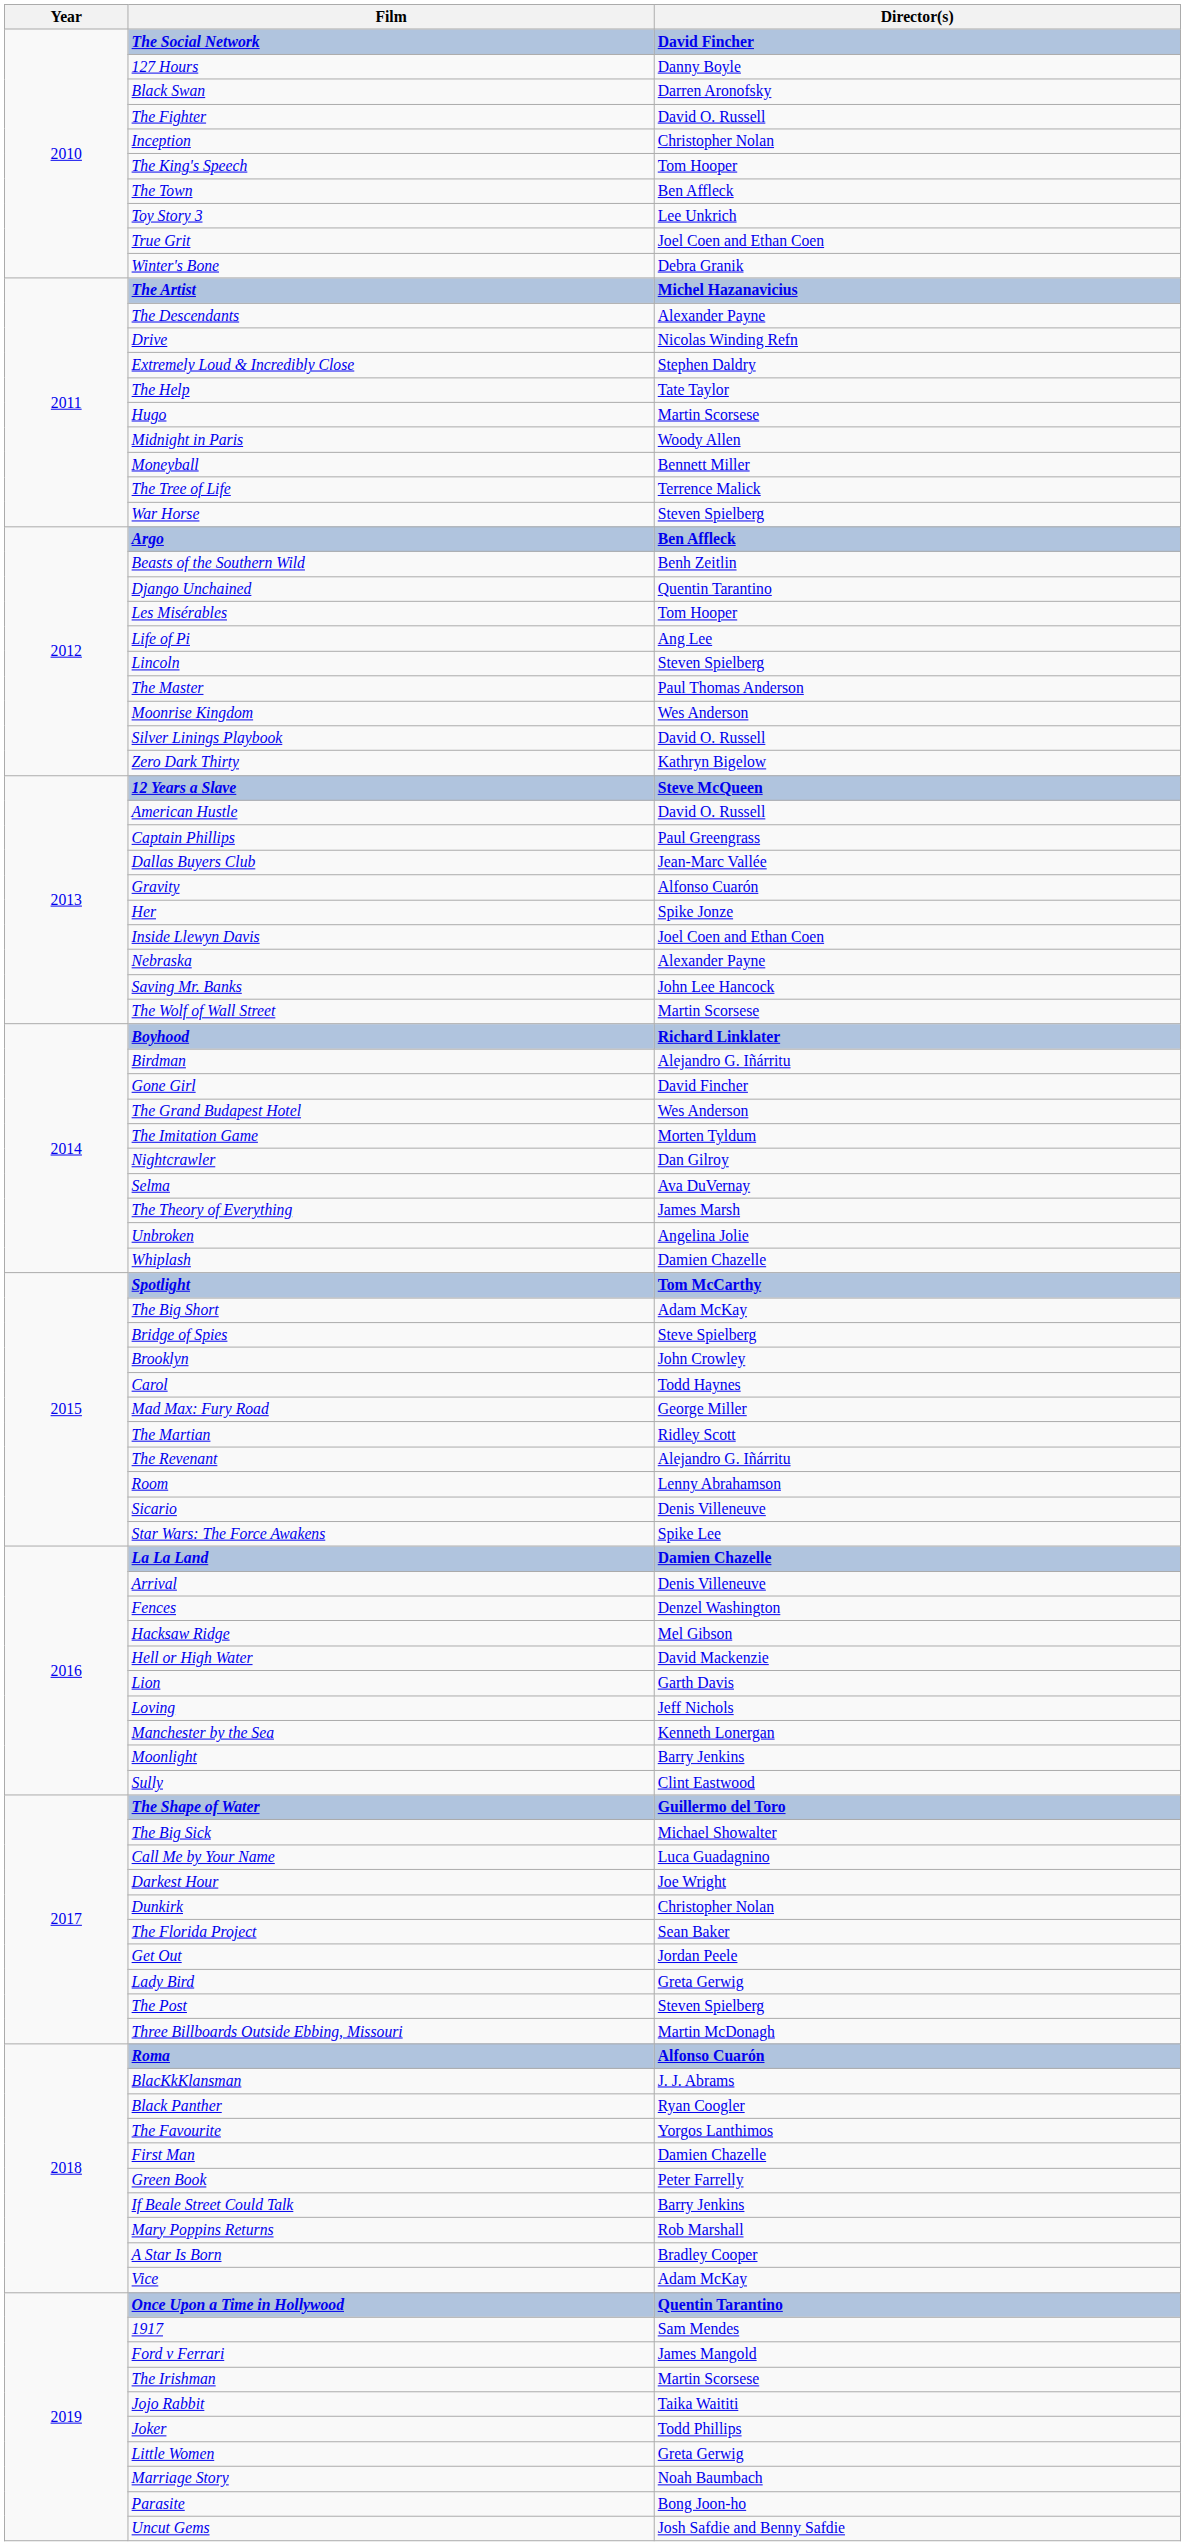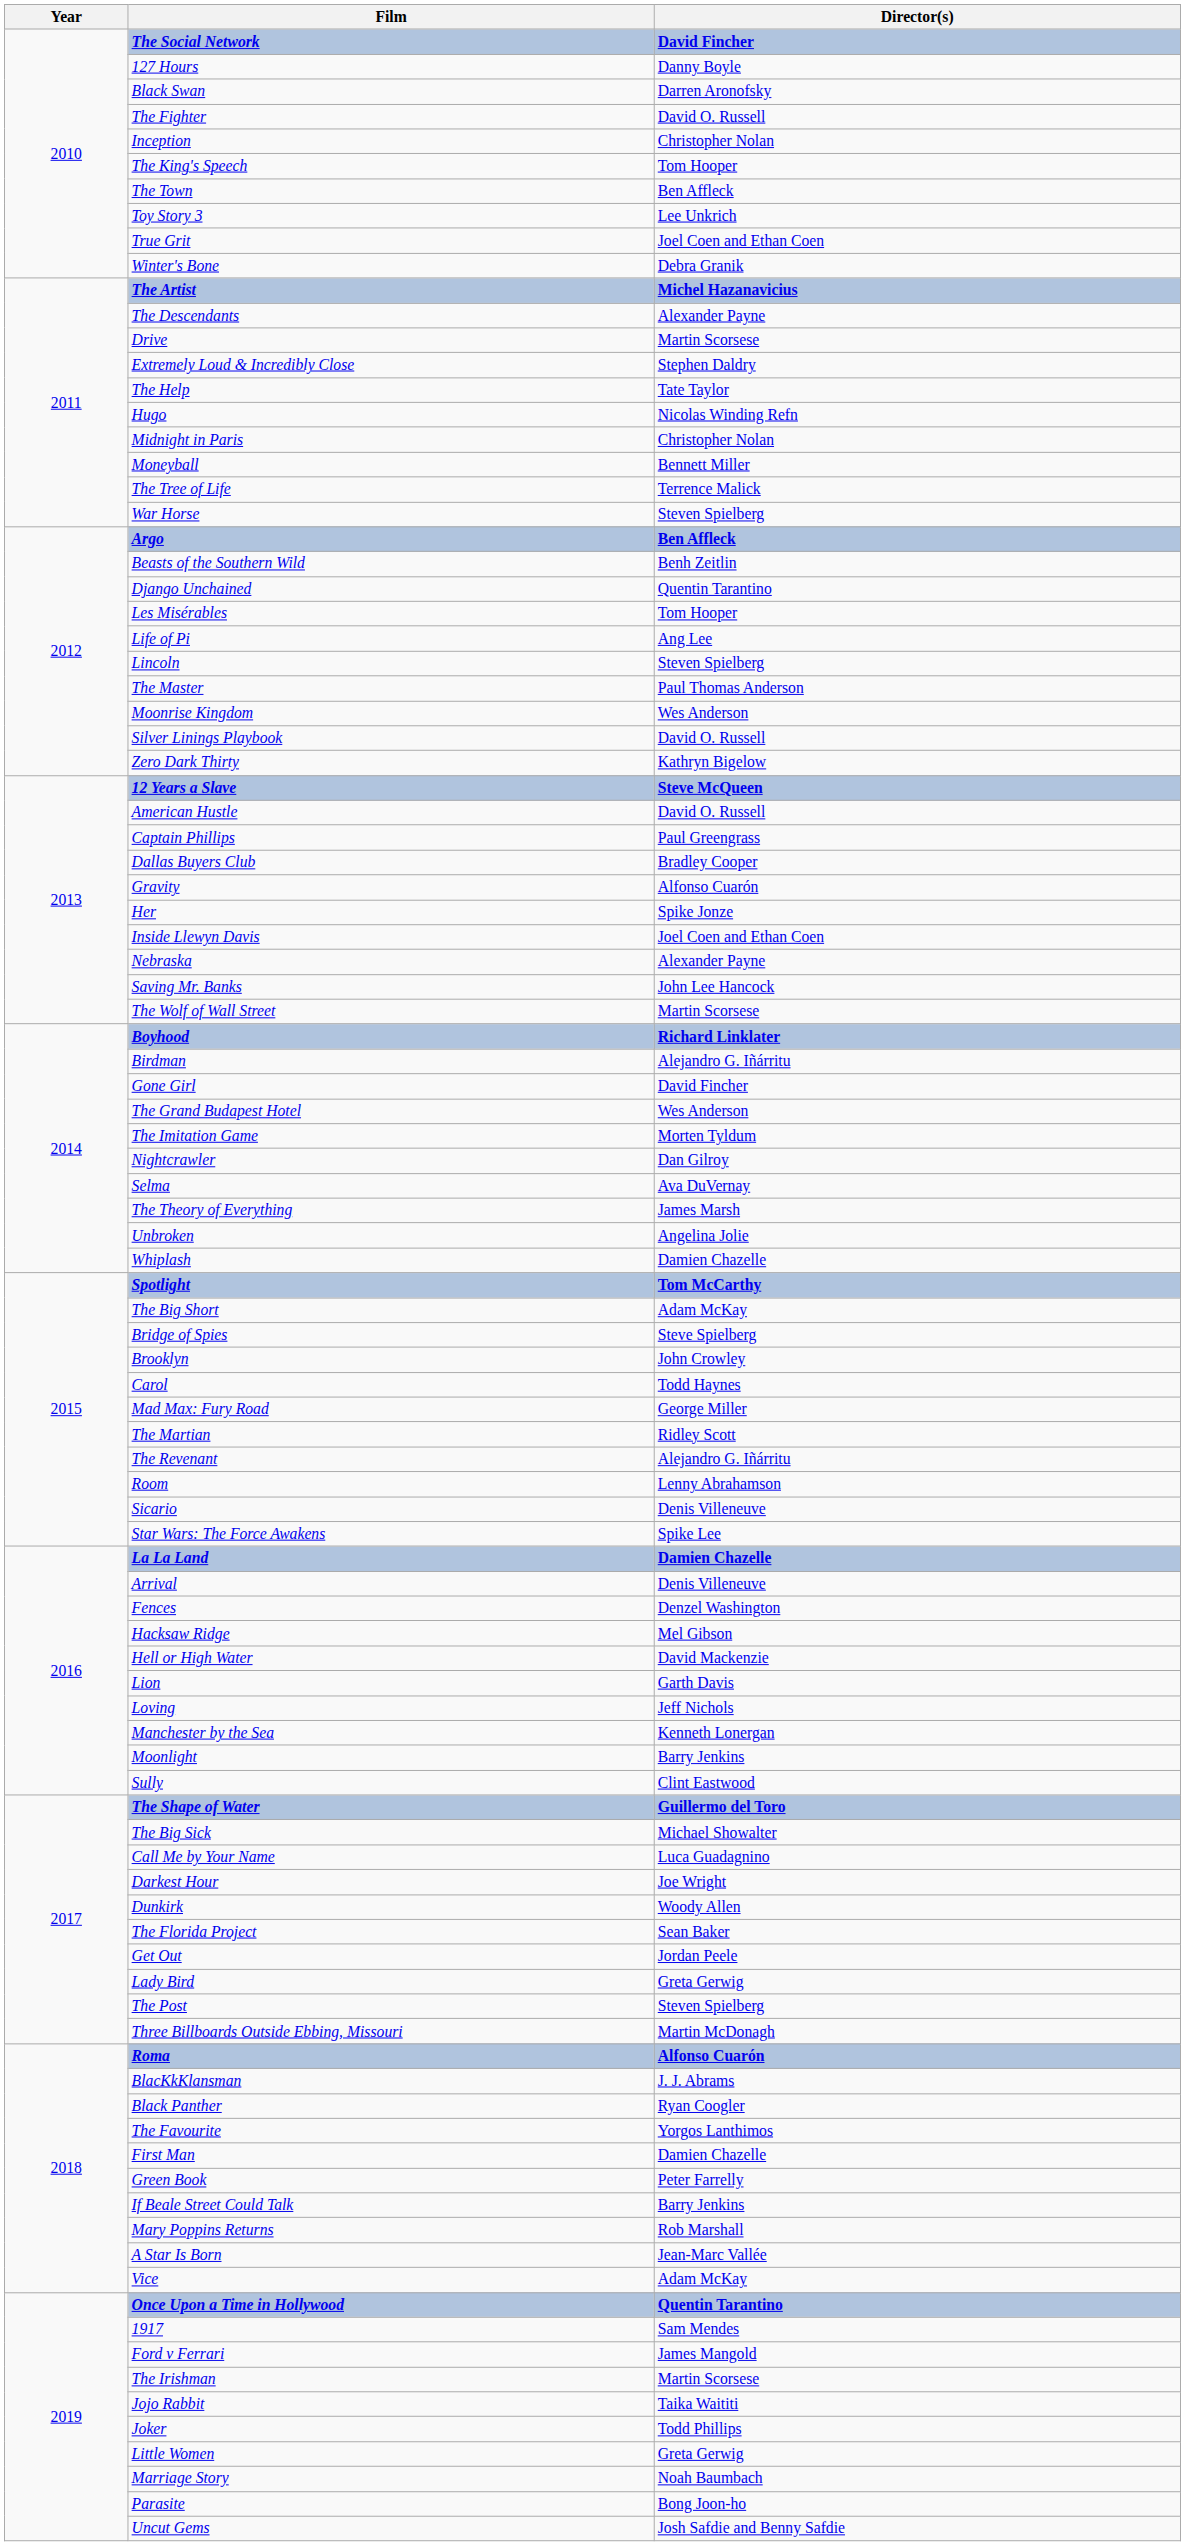Drive | Director(s): Nicolas Winding Refn -> Martin Scorsese
Hugo | Director(s): Martin Scorsese -> Nicolas Winding Refn
Midnight in Paris | Director(s): Woody Allen -> Christopher Nolan
Dallas Buyers Club | Director(s): Jean-Marc Vallée -> Bradley Cooper
Dunkirk | Director(s): Christopher Nolan -> Woody Allen
A Star Is Born | Director(s): Bradley Cooper -> Jean-Marc Vallée
